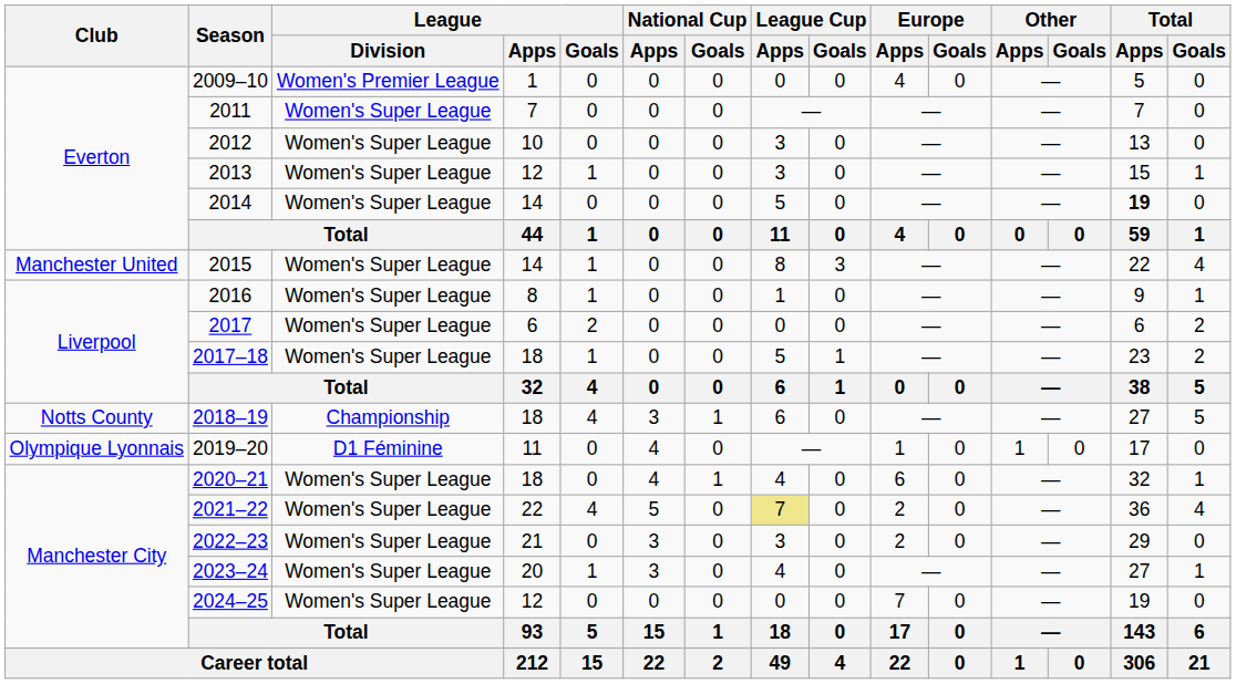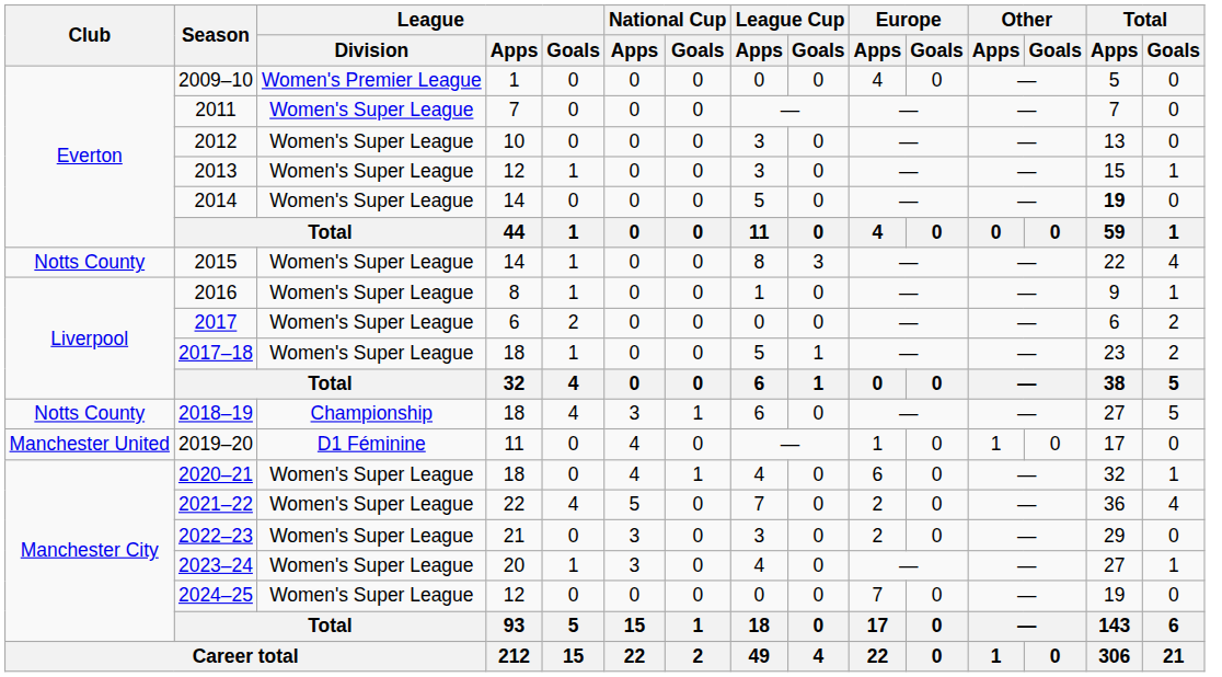2015 | Club: Manchester United -> Notts County
2019–20 | Club: Olympique Lyonnais -> Manchester United
2021–22 | League Cup / Apps: khaki background -> no background
